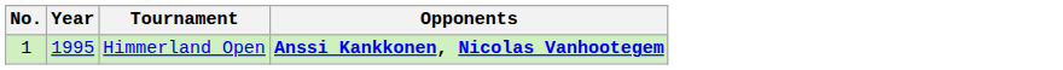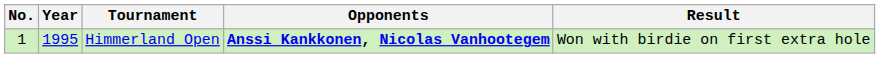+ column: Result | Won with birdie on first extra hole
